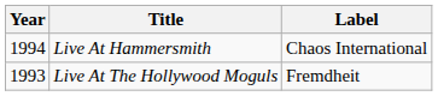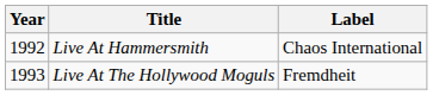Live At Hammersmith | Year: 1994 -> 1992
